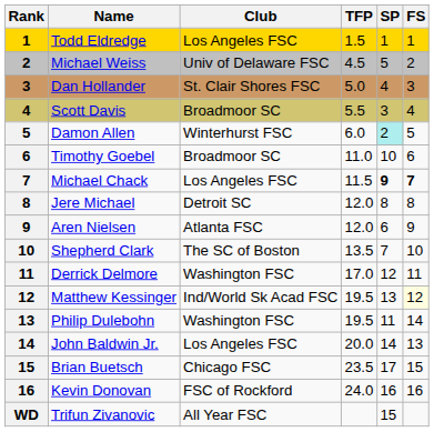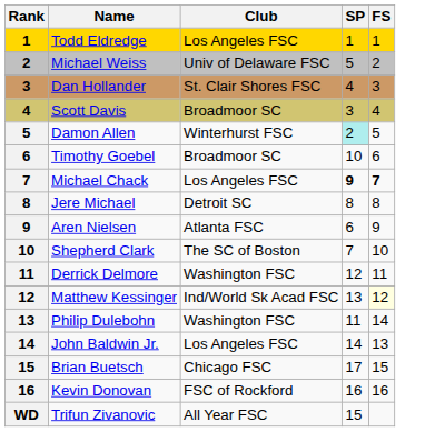- column: TFP | 1.5 | 4.5 | 5.0 | 5.5 | 6.0 | 11.0 | 11.5 | 12.0 | 12.0 | 13.5 | 17.0 | 19.5 | 19.5 | 20.0 | 23.5 | 24.0
